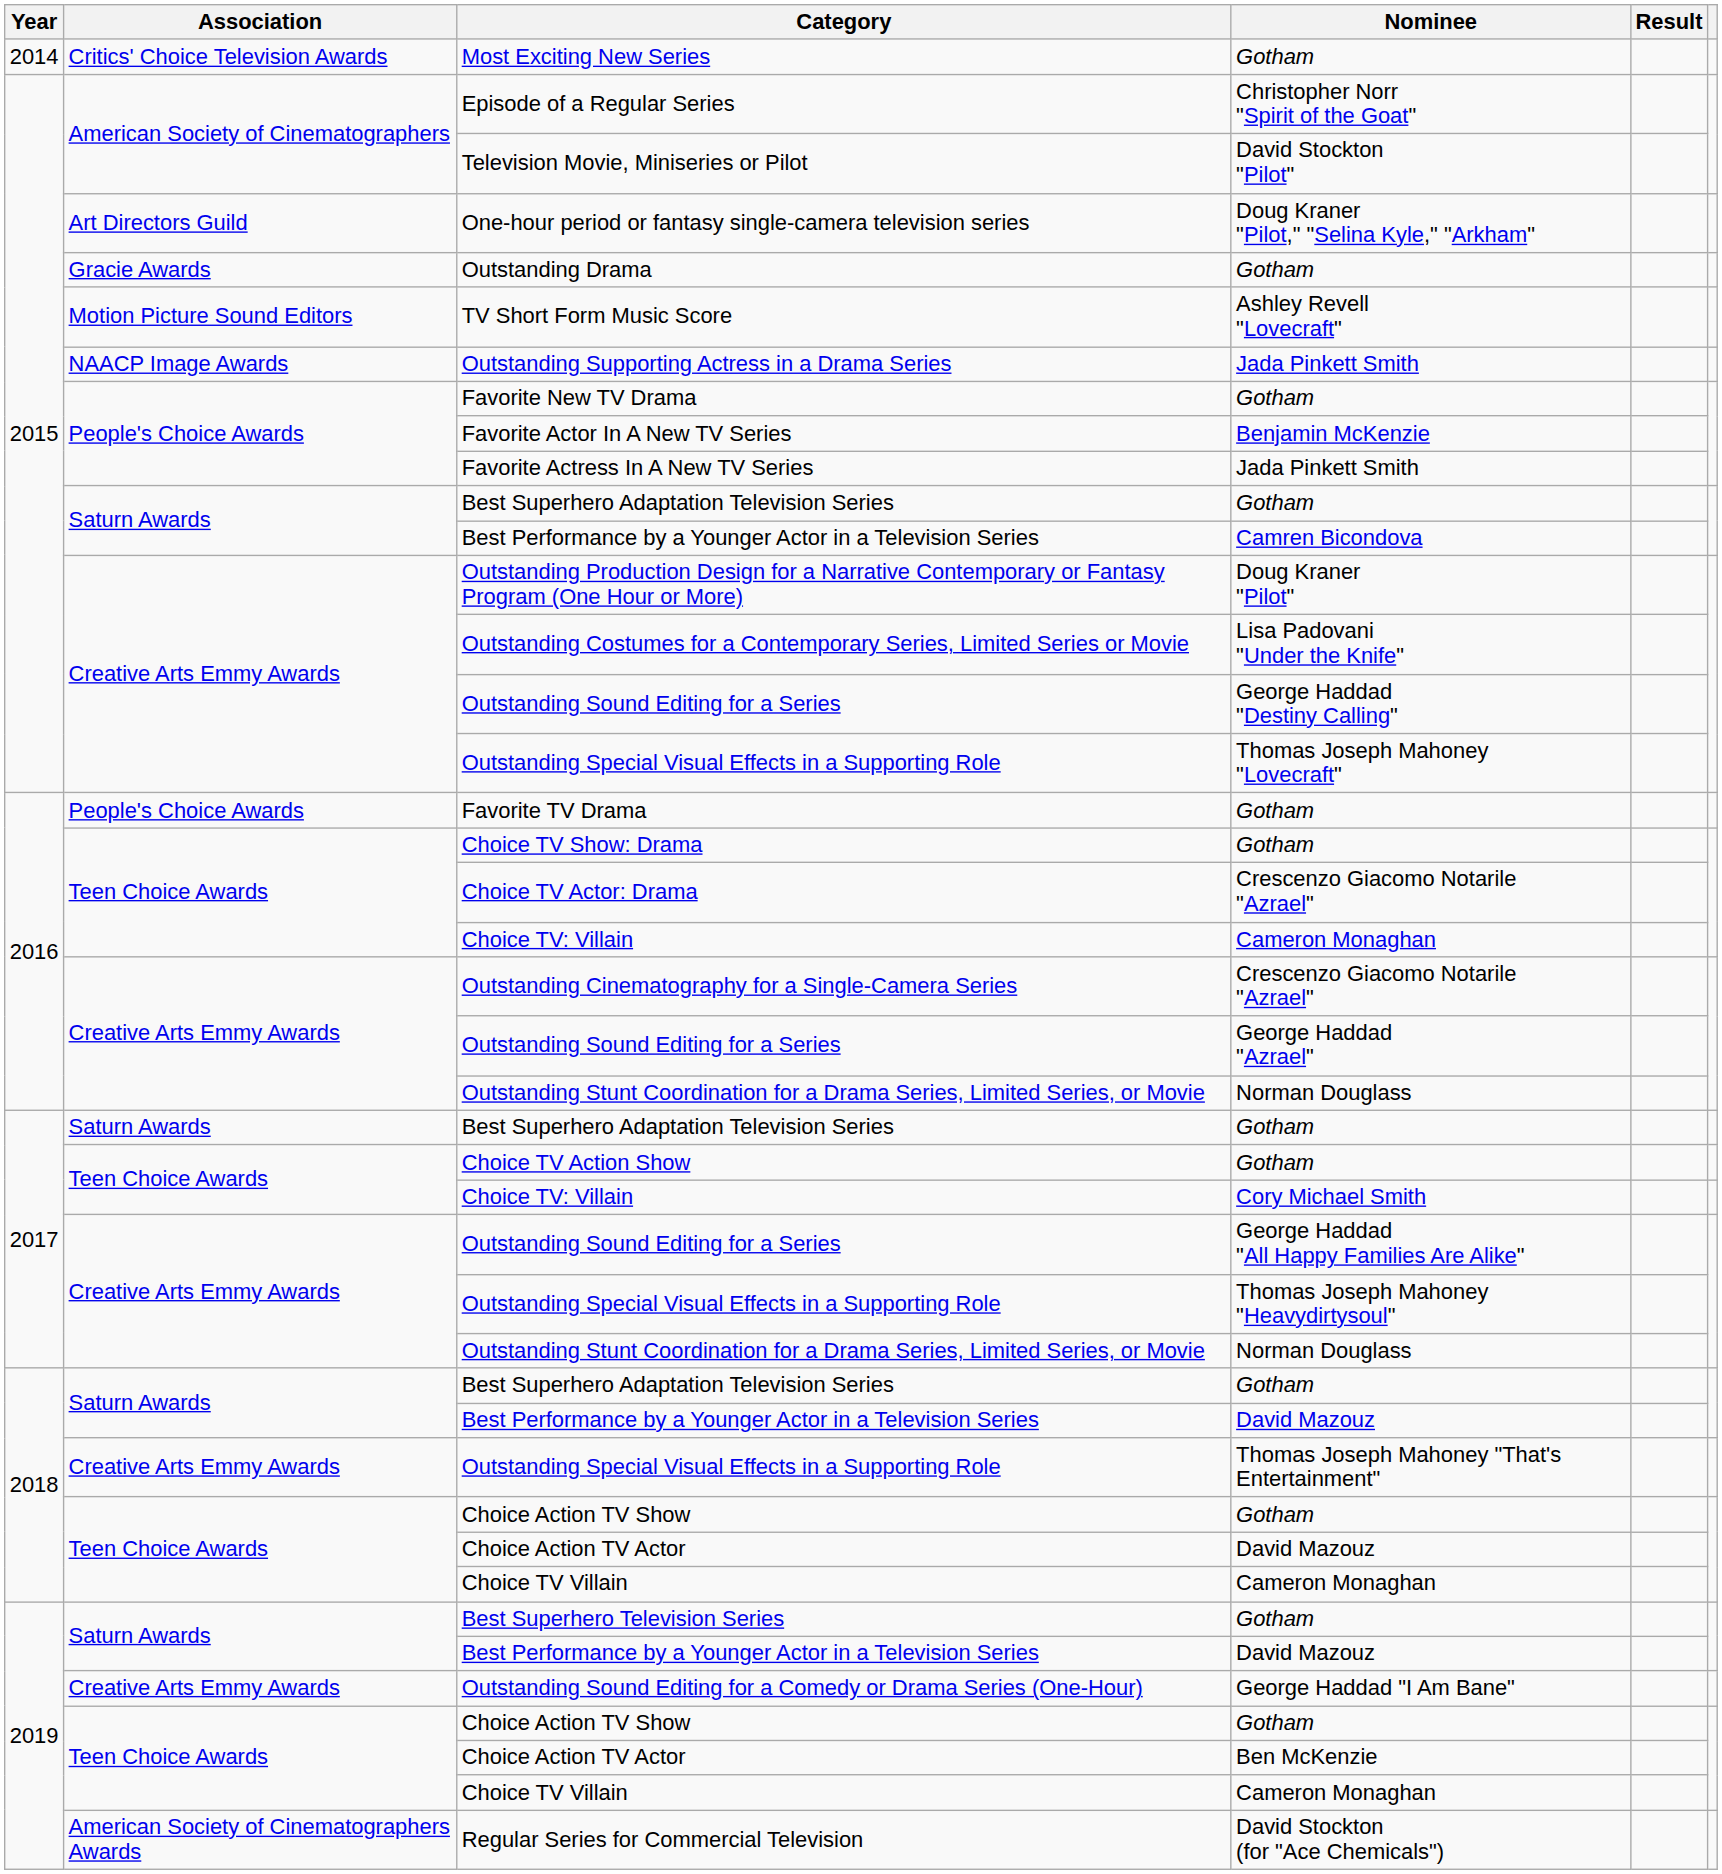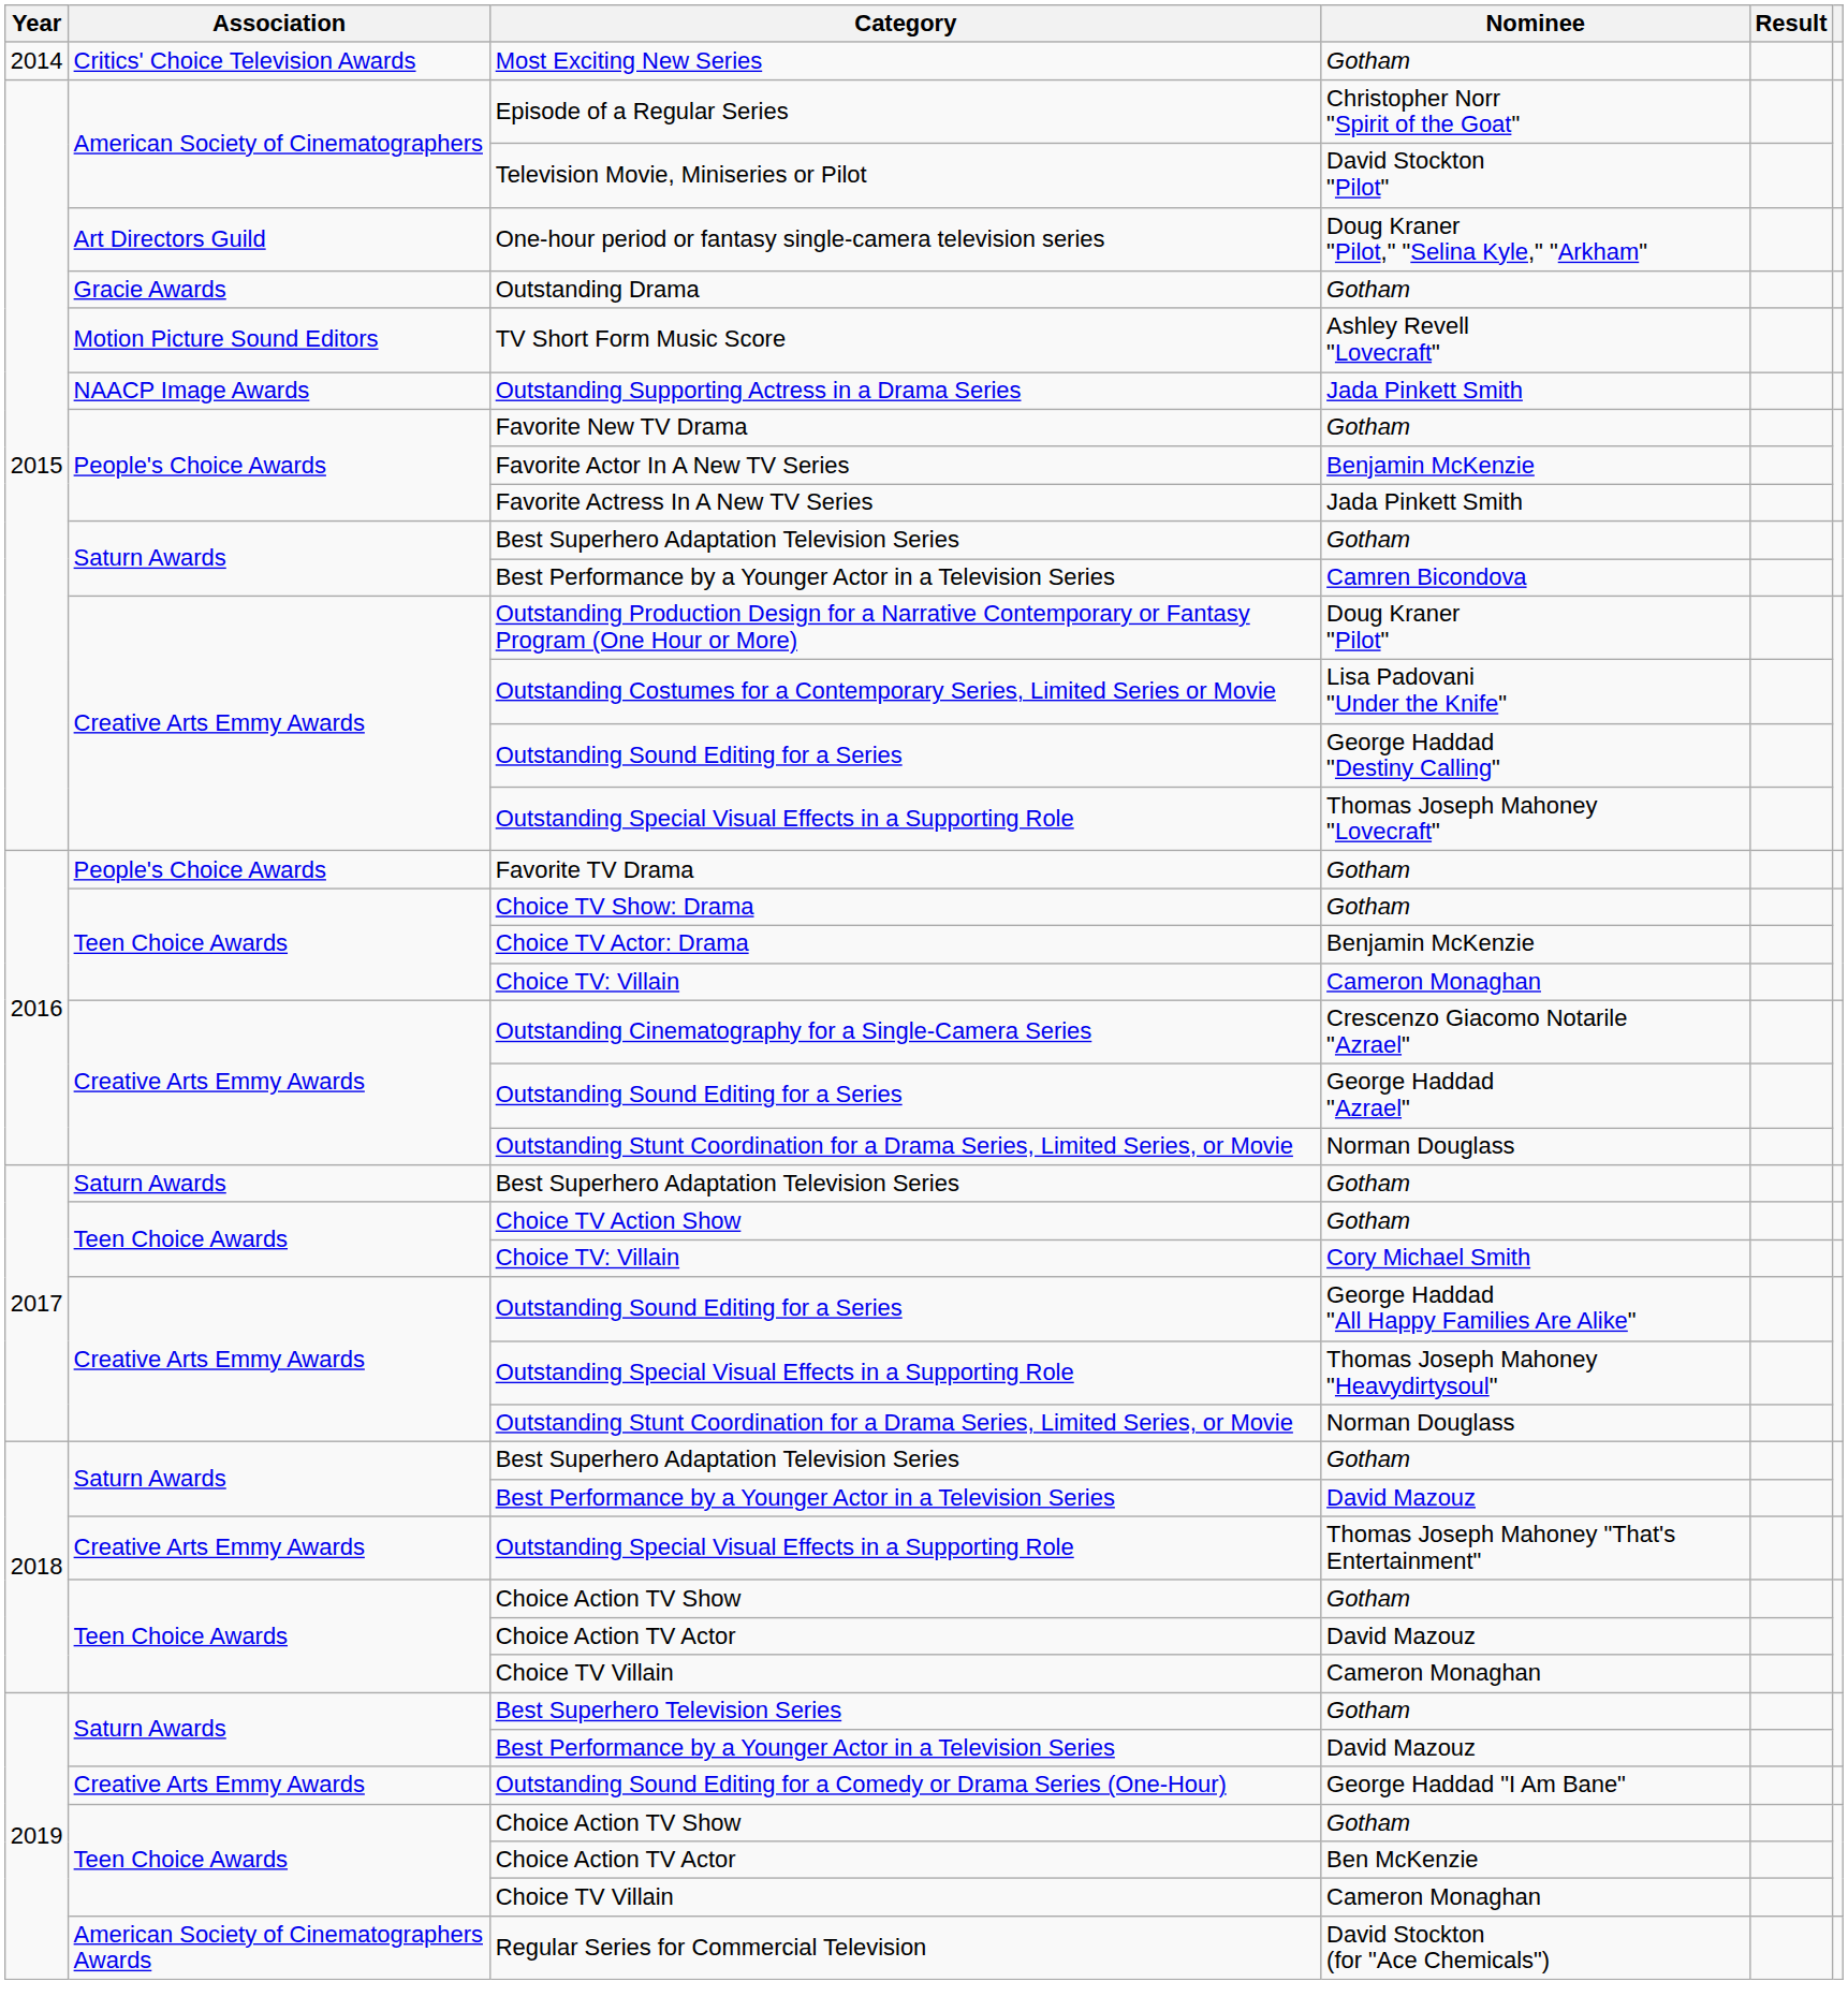Choice TV Actor: Drama | Nominee: Crescenzo Giacomo Notarile "Azrael" -> Benjamin McKenzie
